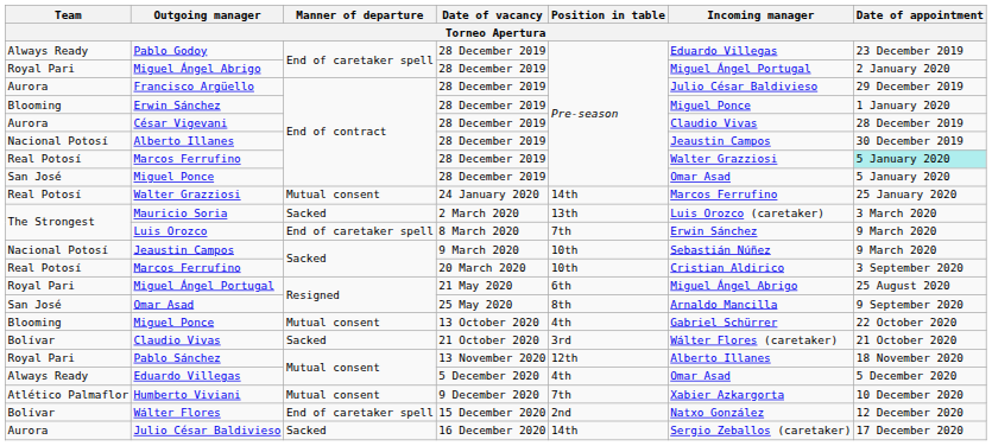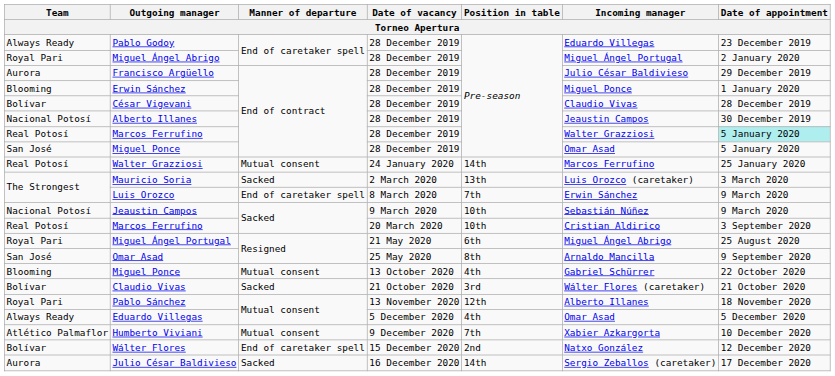César Vigevani | Team: Aurora -> Bolívar
